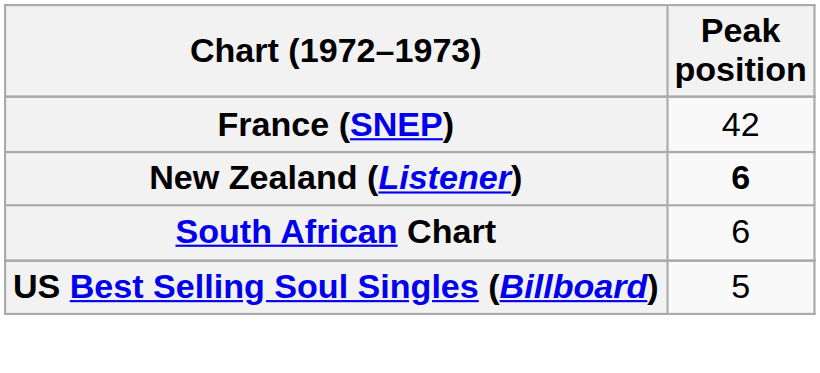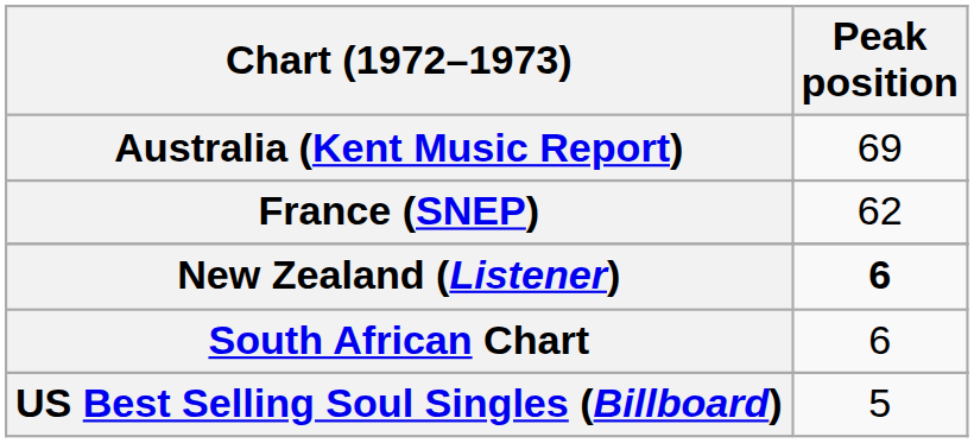+ row: Australia (Kent Music Report) | 69
France (SNEP) | Peak position: 42 -> 62
